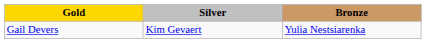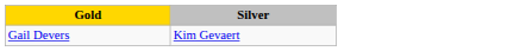- column: Bronze | Yulia Nestsiarenka
